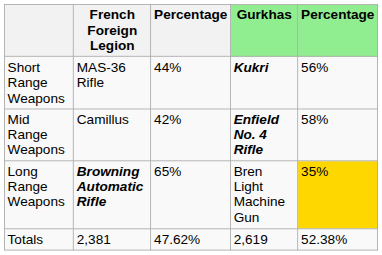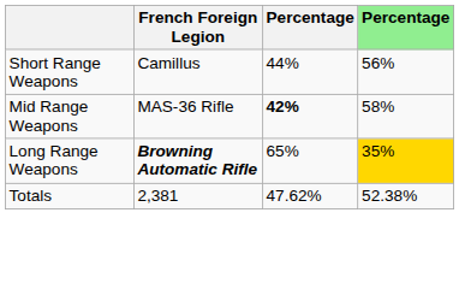- column: Gurkhas | Kukri | Enfield No. 4 Rifle | Bren Light Machine Gun | 2,619
Short Range Weapons | French Foreign Legion: MAS-36 Rifle -> Camillus
Mid Range Weapons | French Foreign Legion: Camillus -> MAS-36 Rifle
Mid Range Weapons | column 3: normal -> bold
